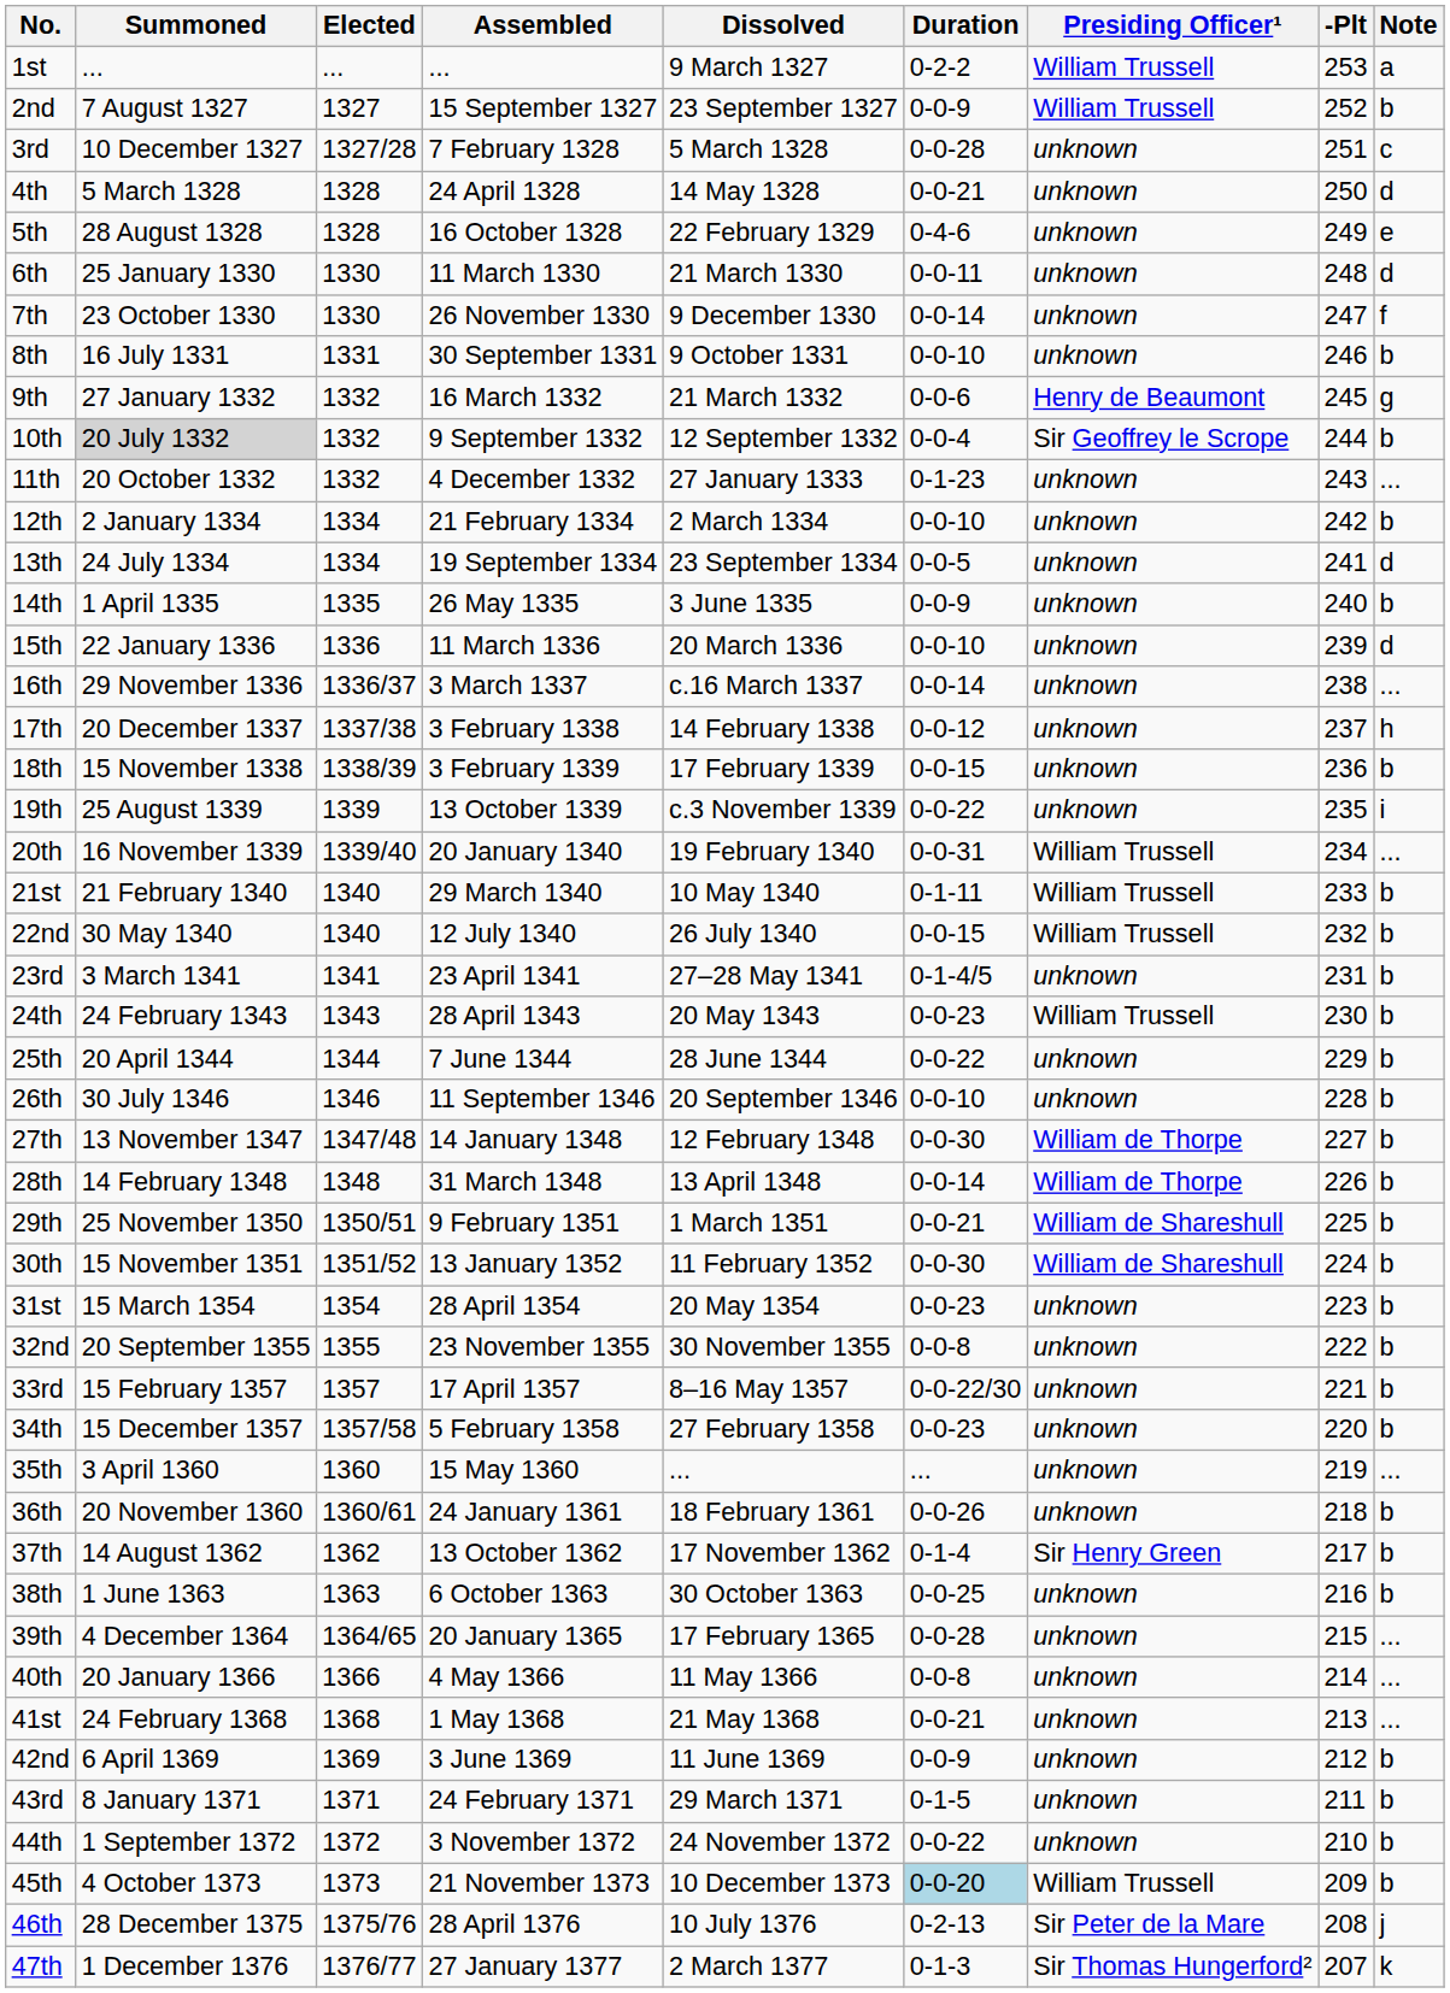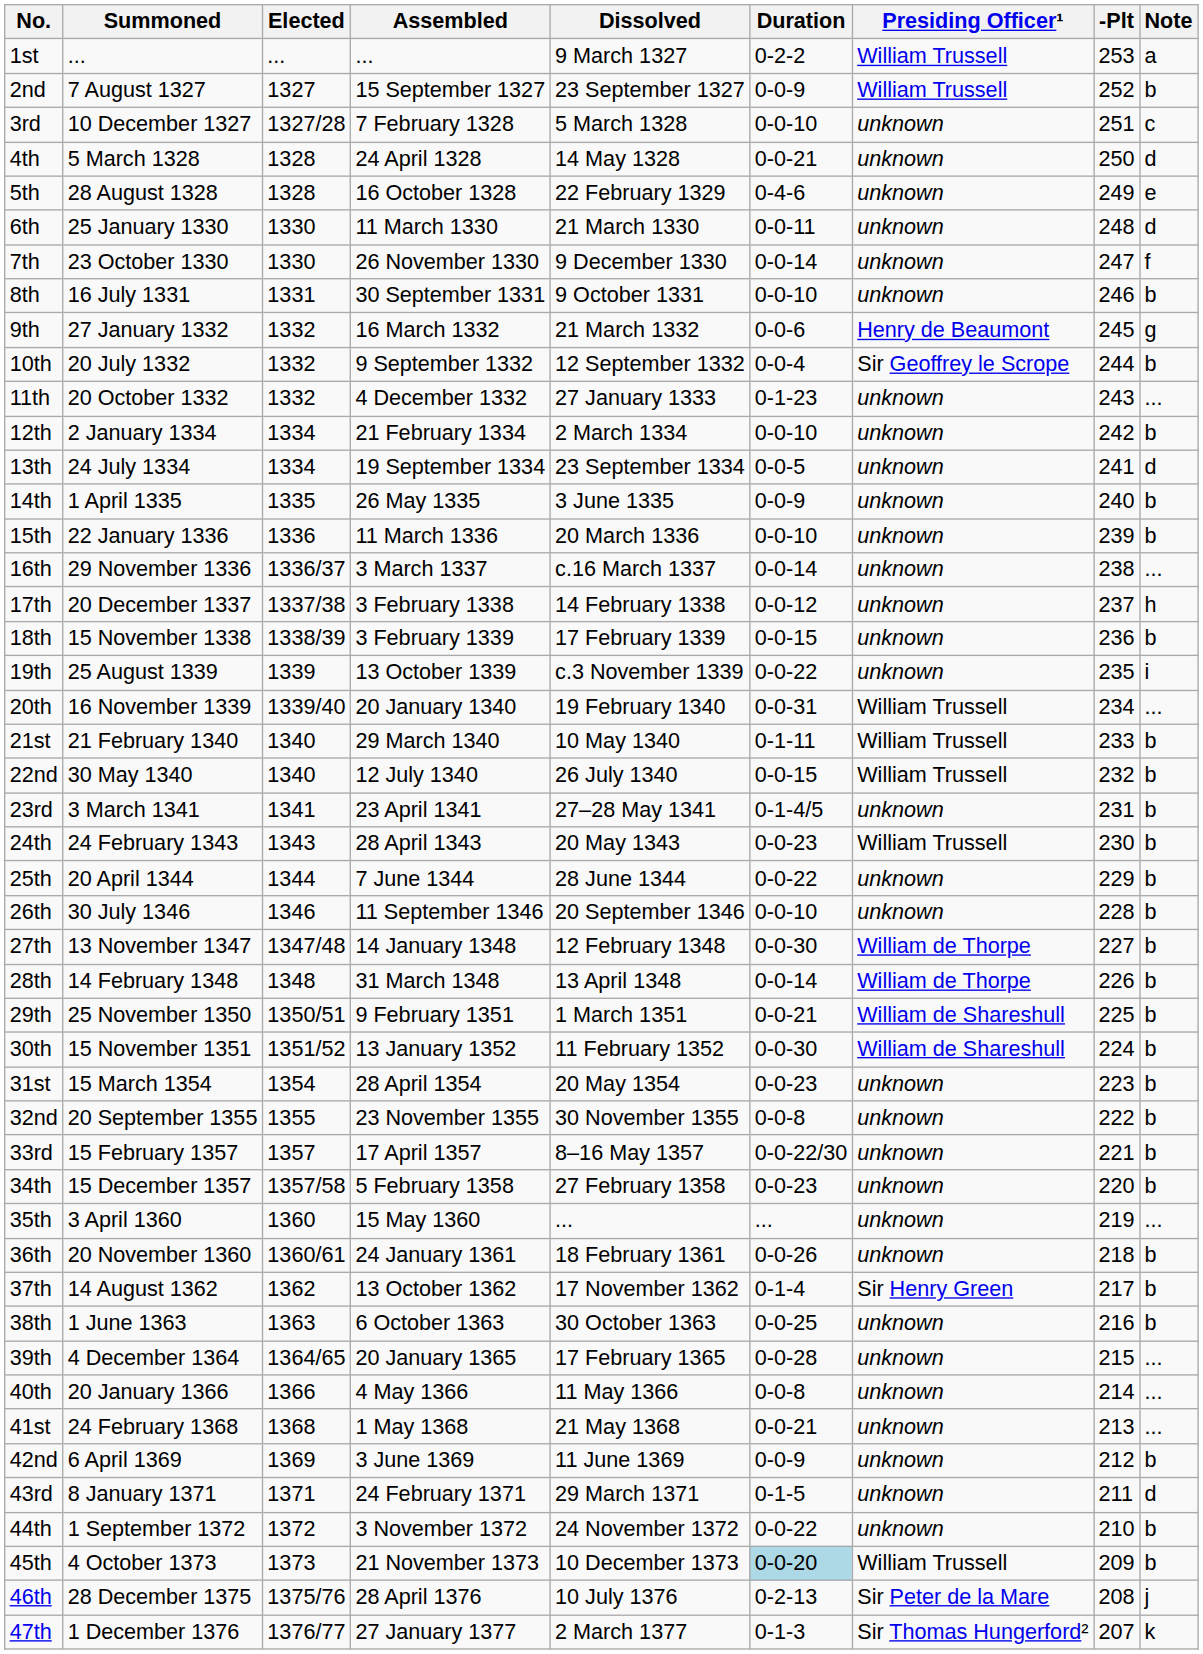3rd | Duration: 0-0-28 -> 0-0-10
10th | Summoned: lightgrey background -> no background
15th | Note: d -> b
43rd | Note: b -> d
